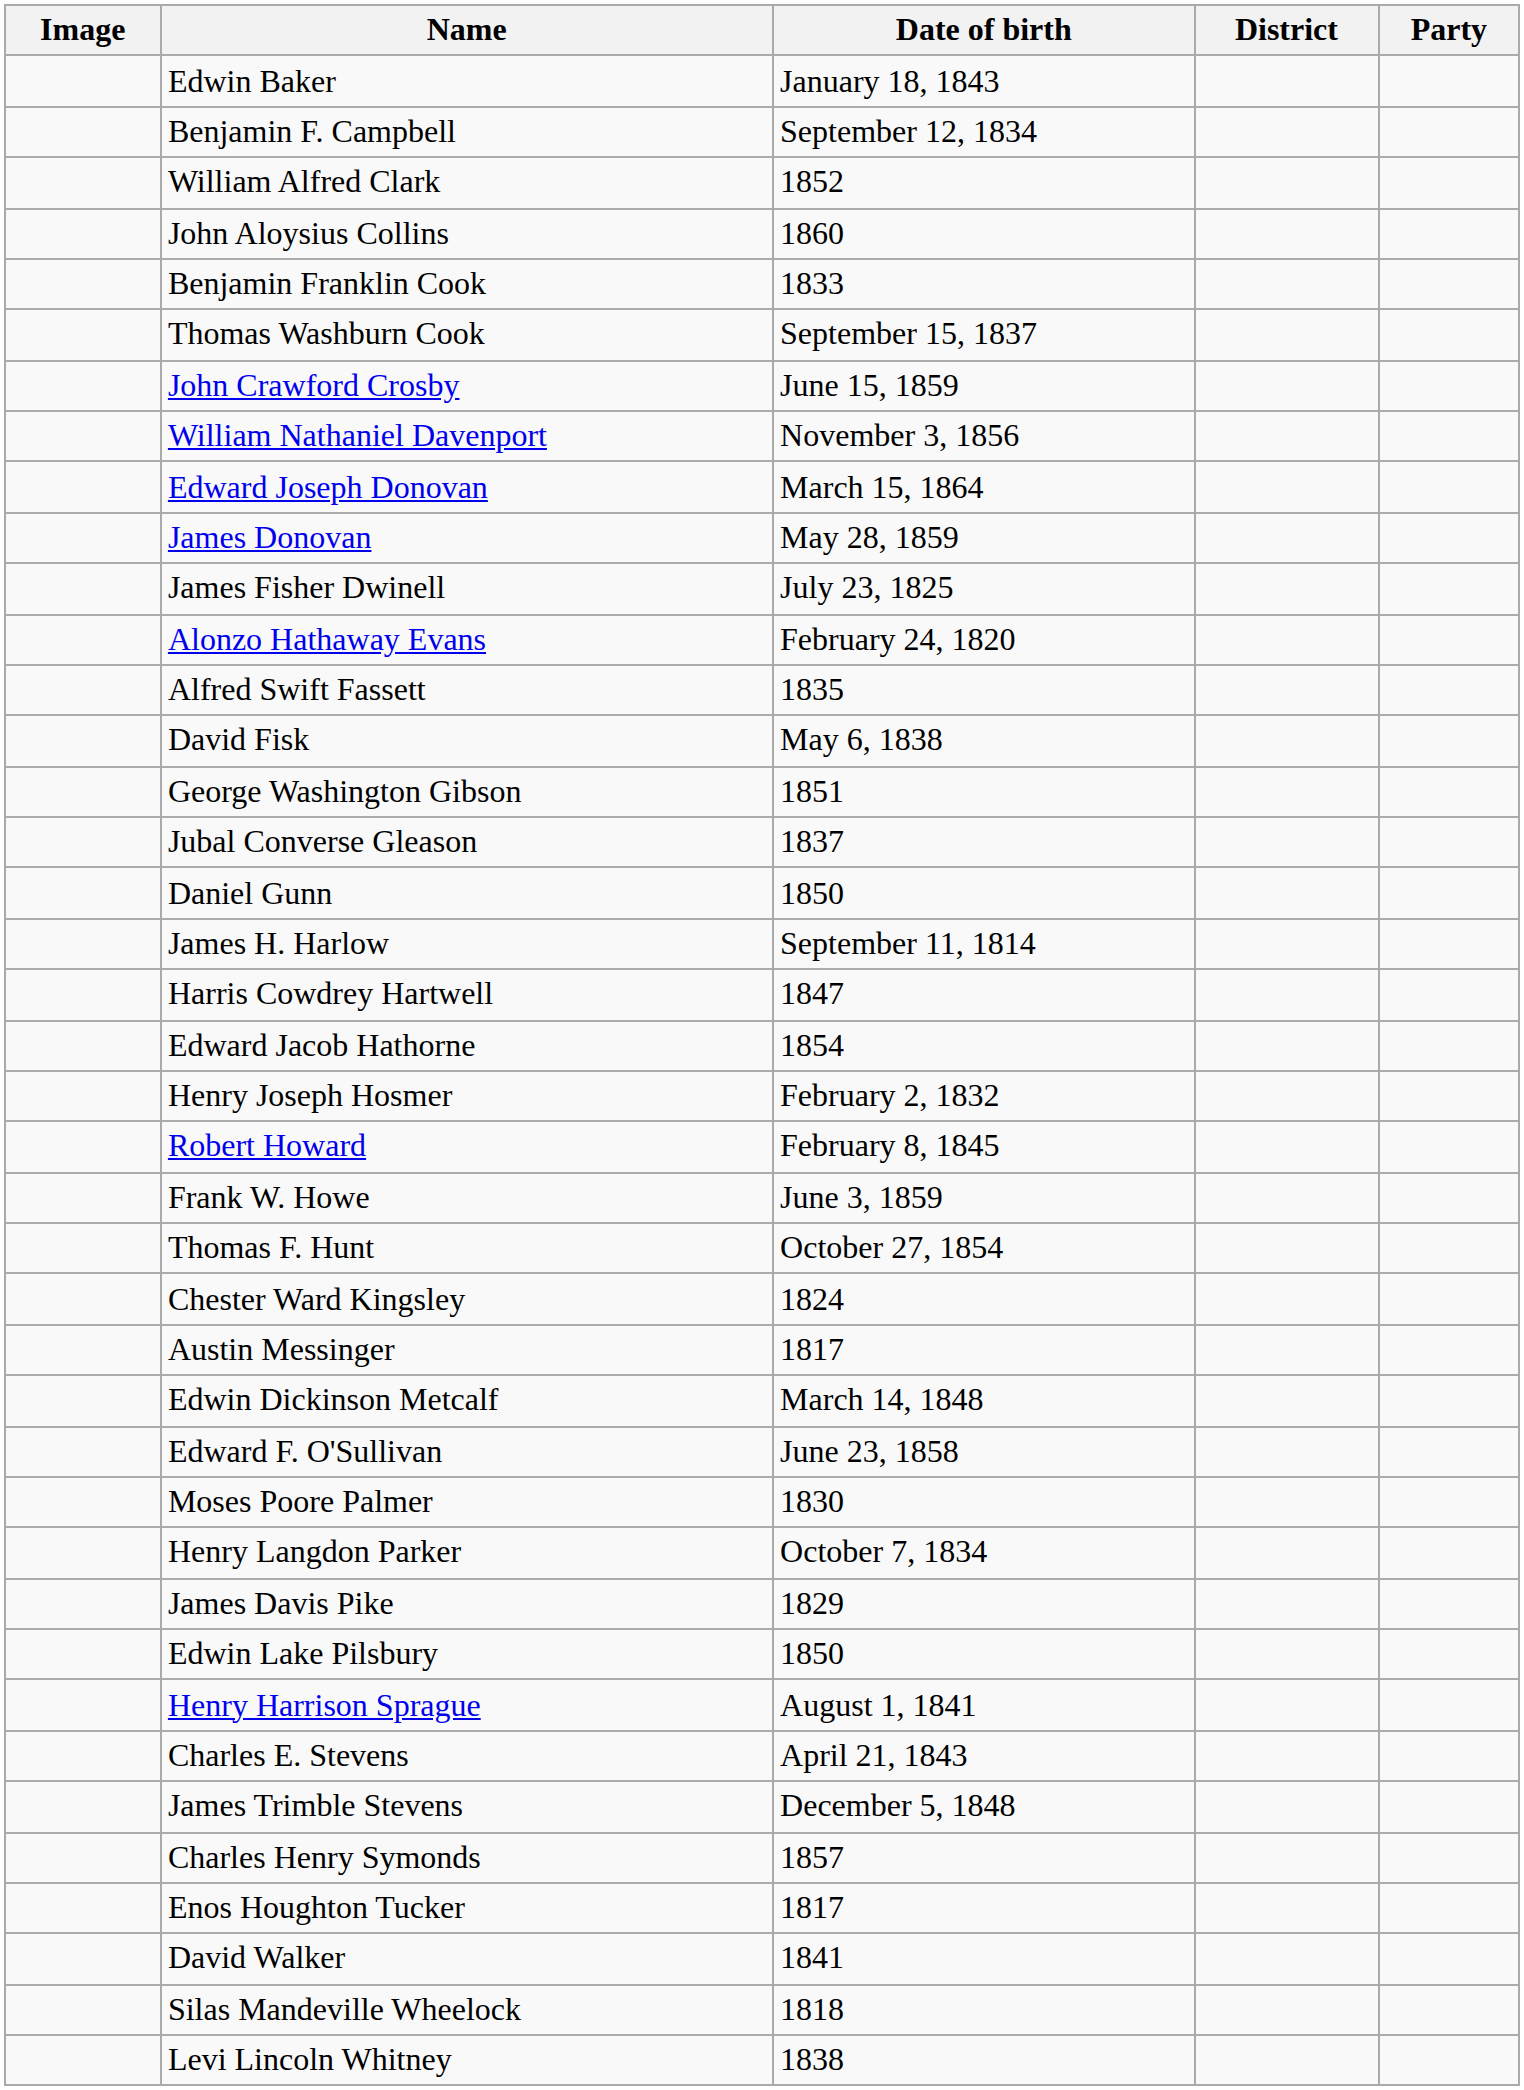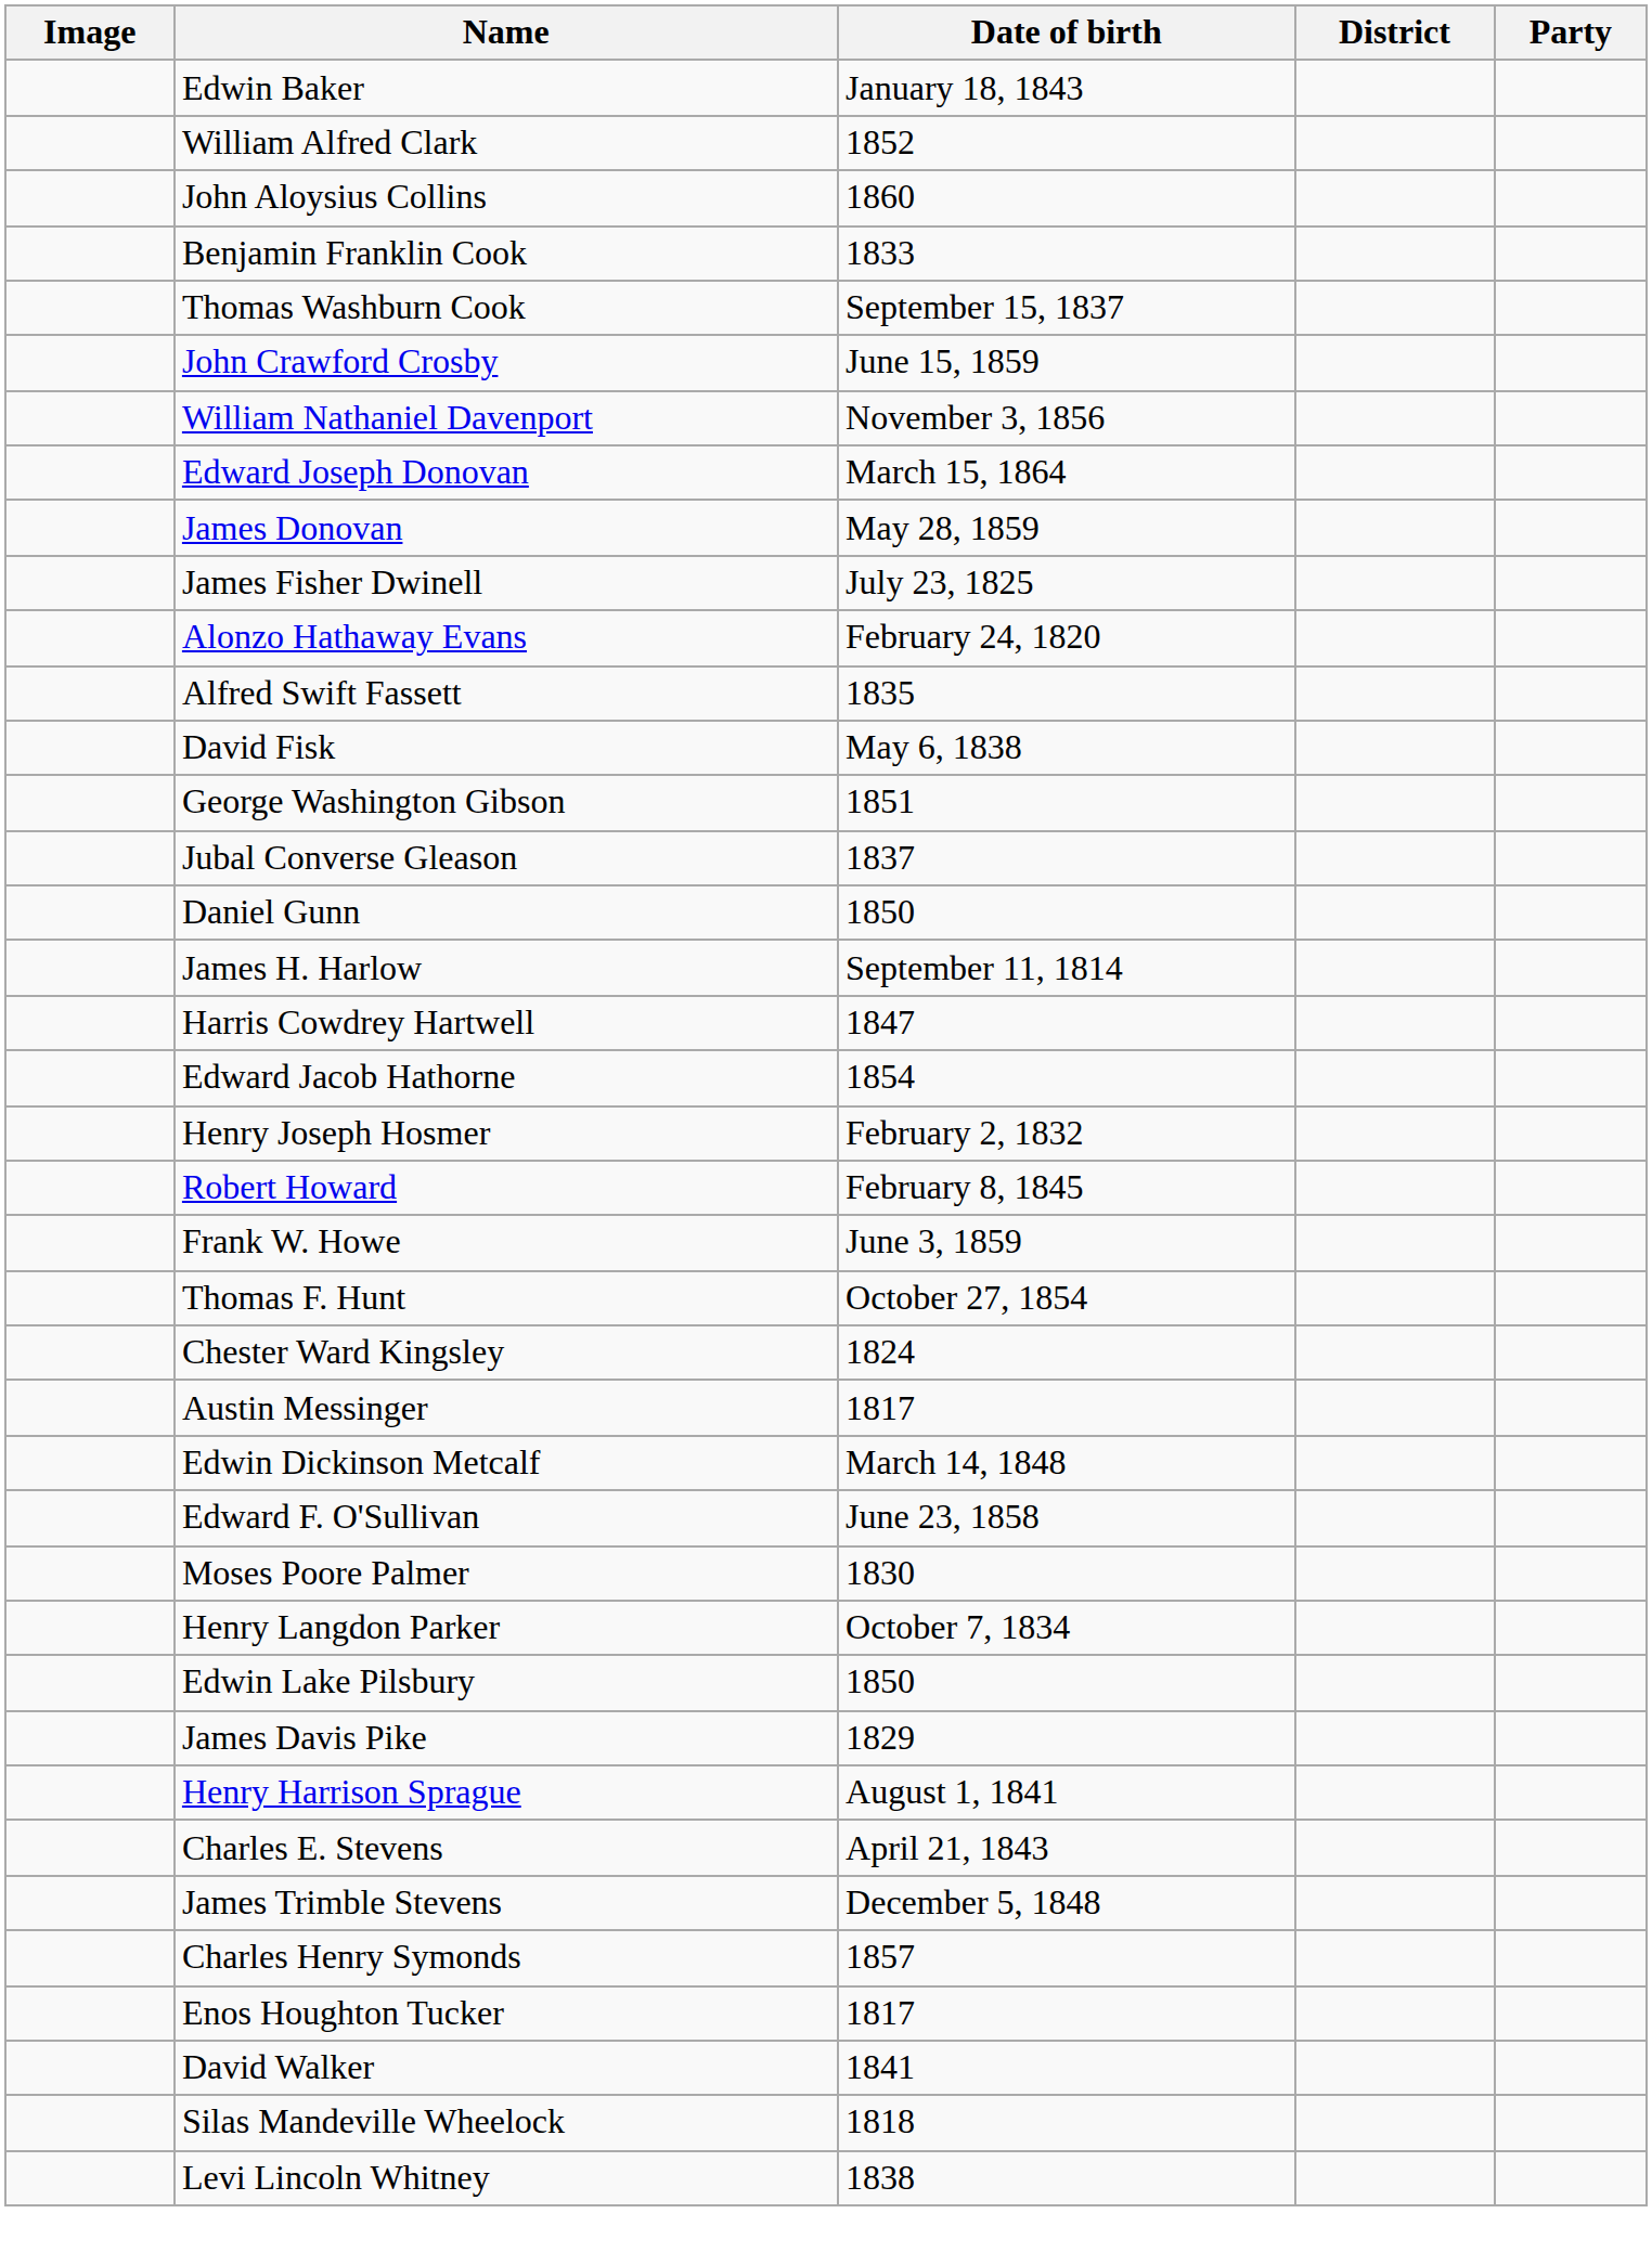- row: Benjamin F. Campbell | September 12, 1834
rows swapped: James Davis Pike <-> Edwin Lake Pilsbury
